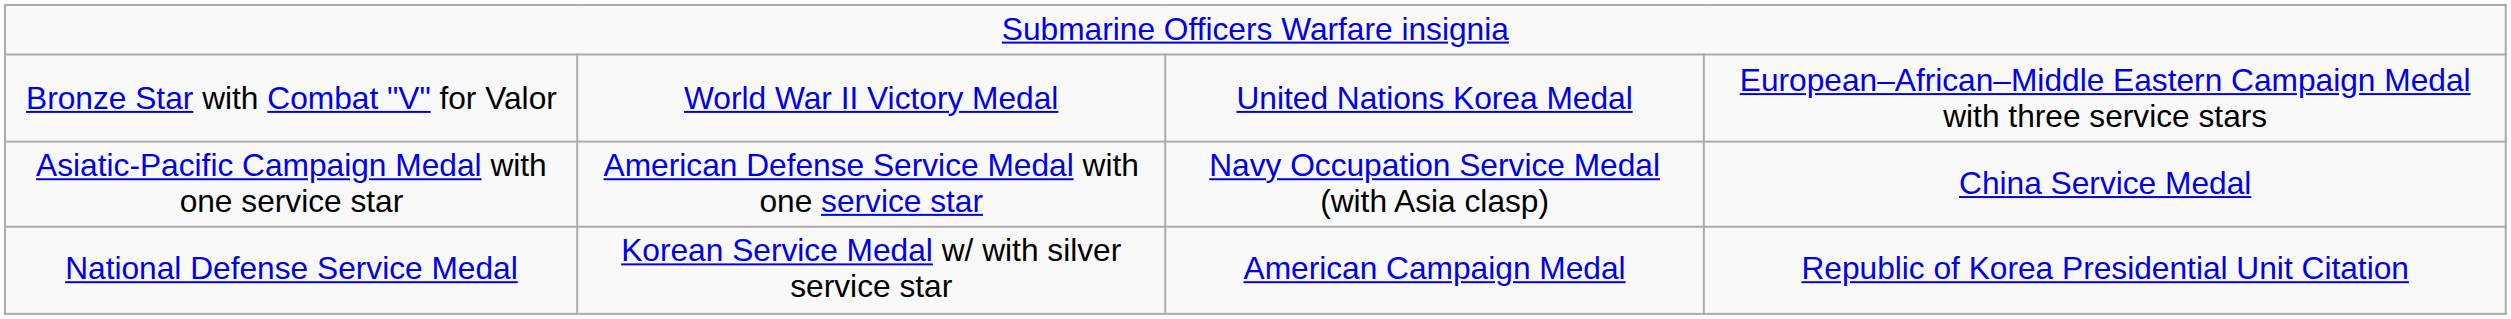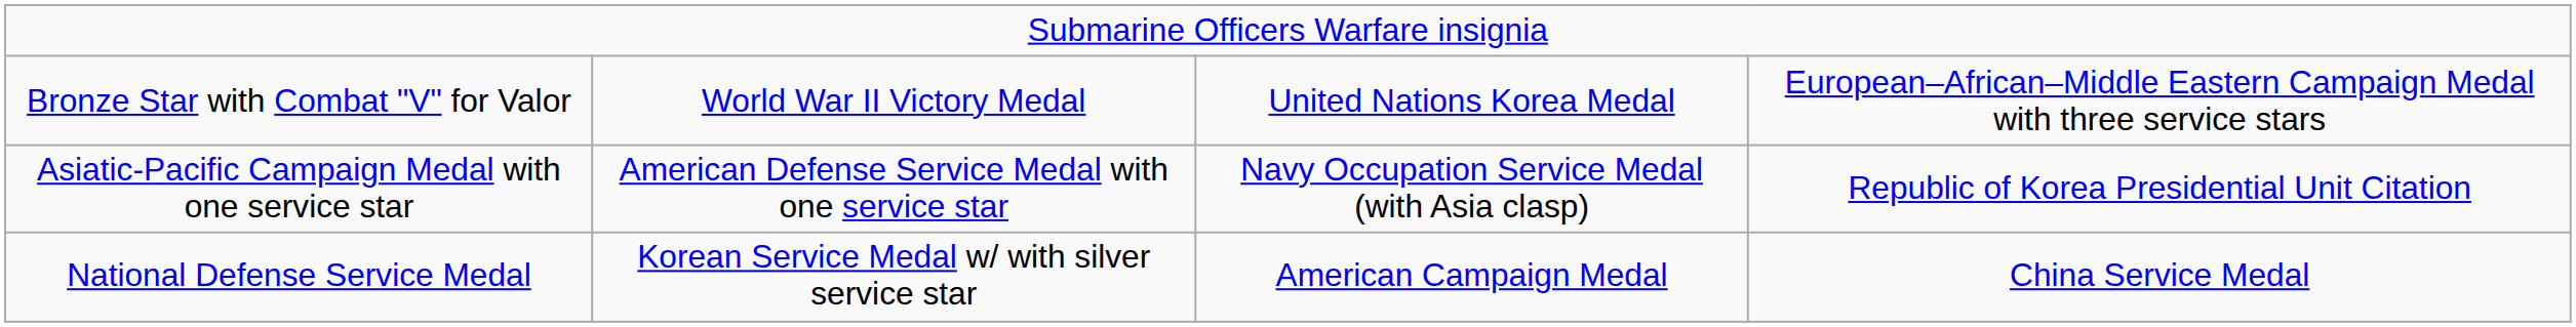Asiatic-Pacific Campaign Medal with one service star | column 4: China Service Medal -> Republic of Korea Presidential Unit Citation
National Defense Service Medal | column 4: Republic of Korea Presidential Unit Citation -> China Service Medal
